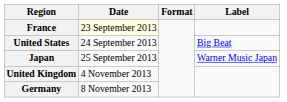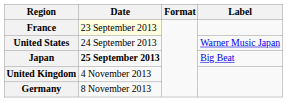United States | Label: Big Beat -> Warner Music Japan
Japan | Date: normal -> bold
Japan | Label: Warner Music Japan -> Big Beat
